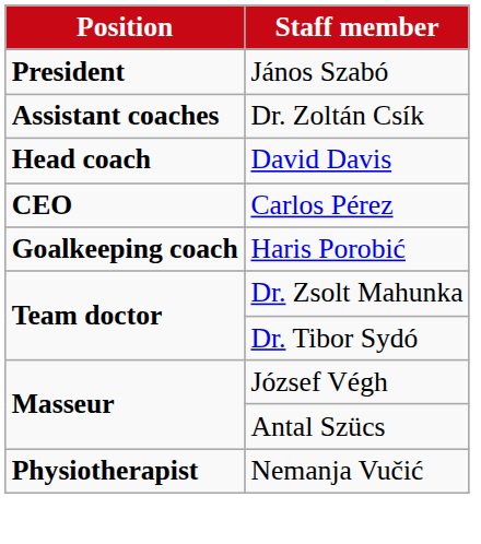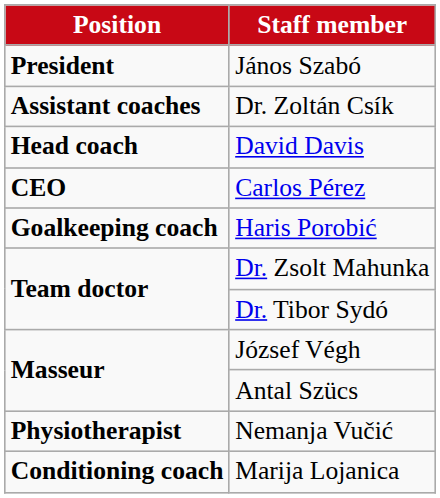+ row: Conditioning coach | Marija Lojanica
